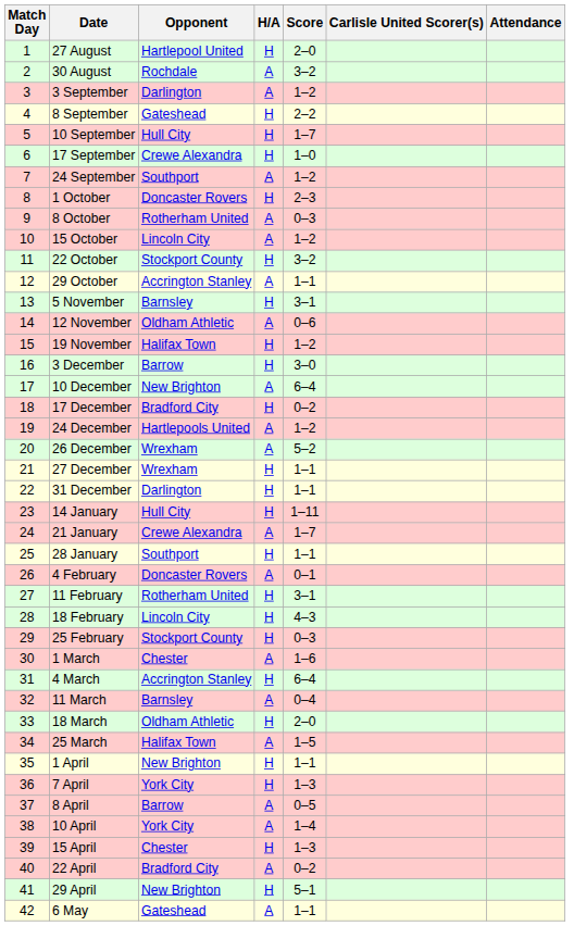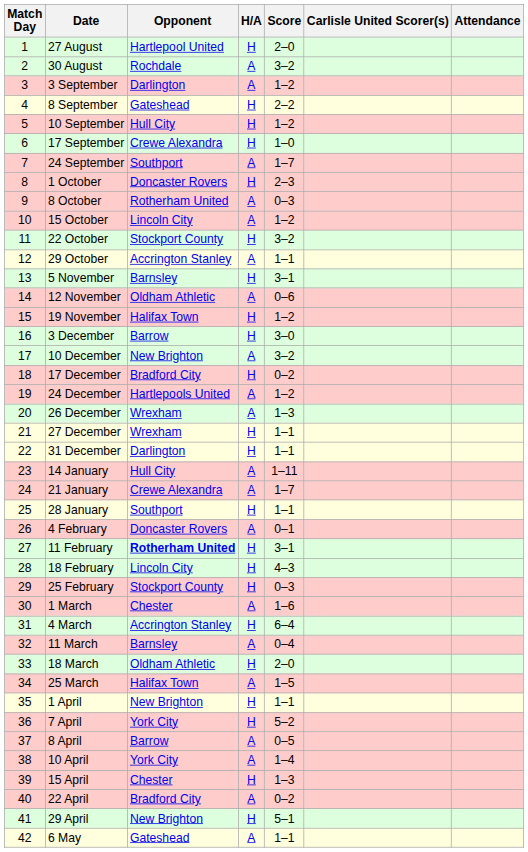10 September | Score: 1–7 -> 1–2
24 September | Score: 1–2 -> 1–7
10 December | Score: 6–4 -> 3–2
26 December | Score: 5–2 -> 1–3
14 January | H/A: H -> A
11 February | Opponent: normal -> bold
7 April | Score: 1–3 -> 5–2
